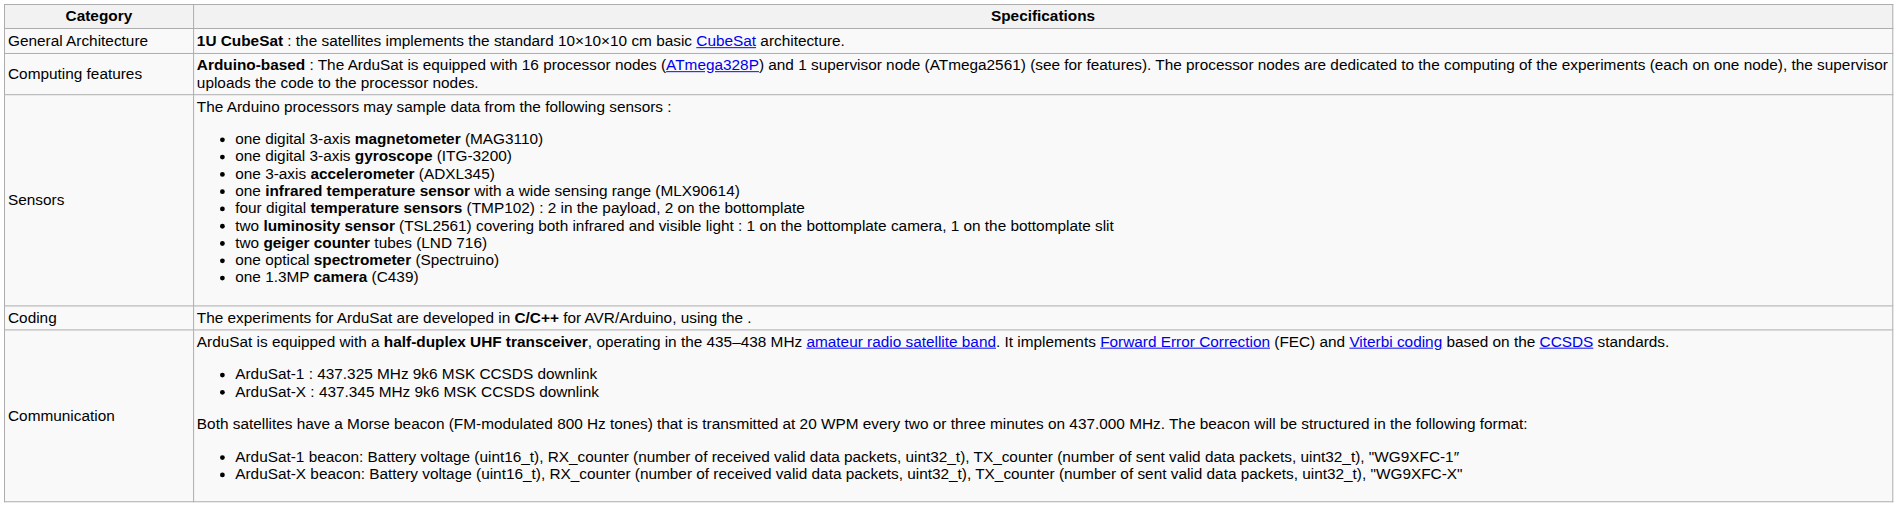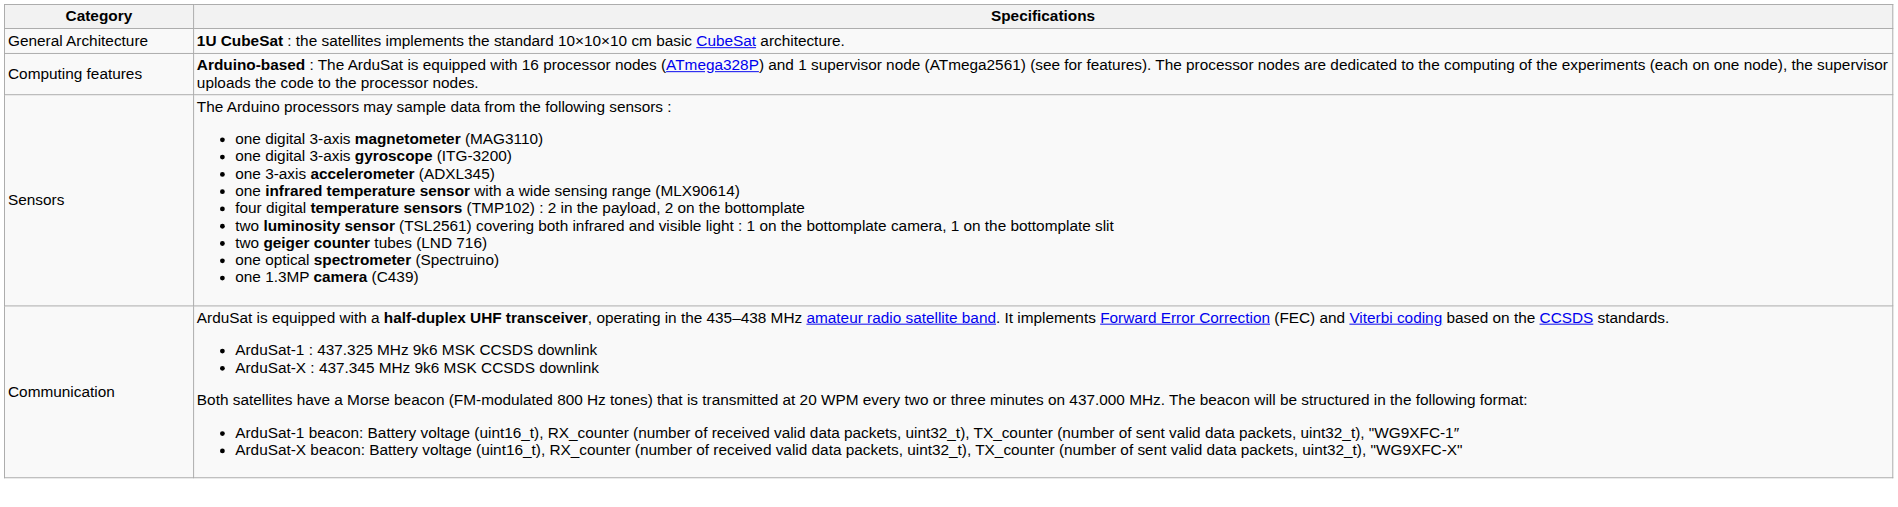- row: Coding | The experiments for ArduSat are developed in C/C++ for AVR/Arduino, using the .
